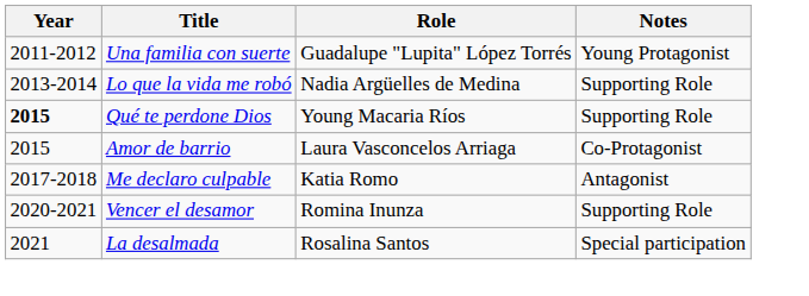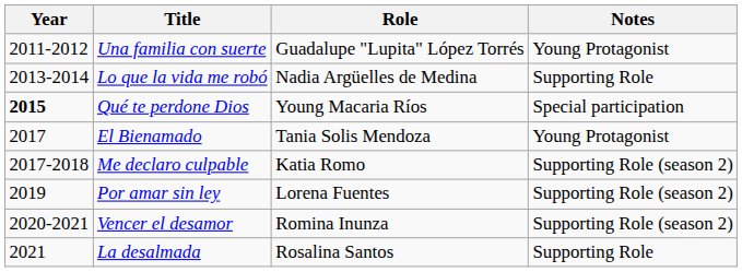Qué te perdone Dios | Notes: Supporting Role -> Special participation
- row: 2015 | Amor de barrio | Laura Vasconcelos Arriaga | Co-Protagonist
+ row: 2017 | El Bienamado | Tania Solis Mendoza | Young Protagonist
Me declaro culpable | Notes: Antagonist -> Supporting Role (season 2)
+ row: 2019 | Por amar sin ley | Lorena Fuentes | Supporting Role (season 2)
Vencer el desamor | Notes: Supporting Role -> Supporting Role (season 2)
La desalmada | Notes: Special participation -> Supporting Role
